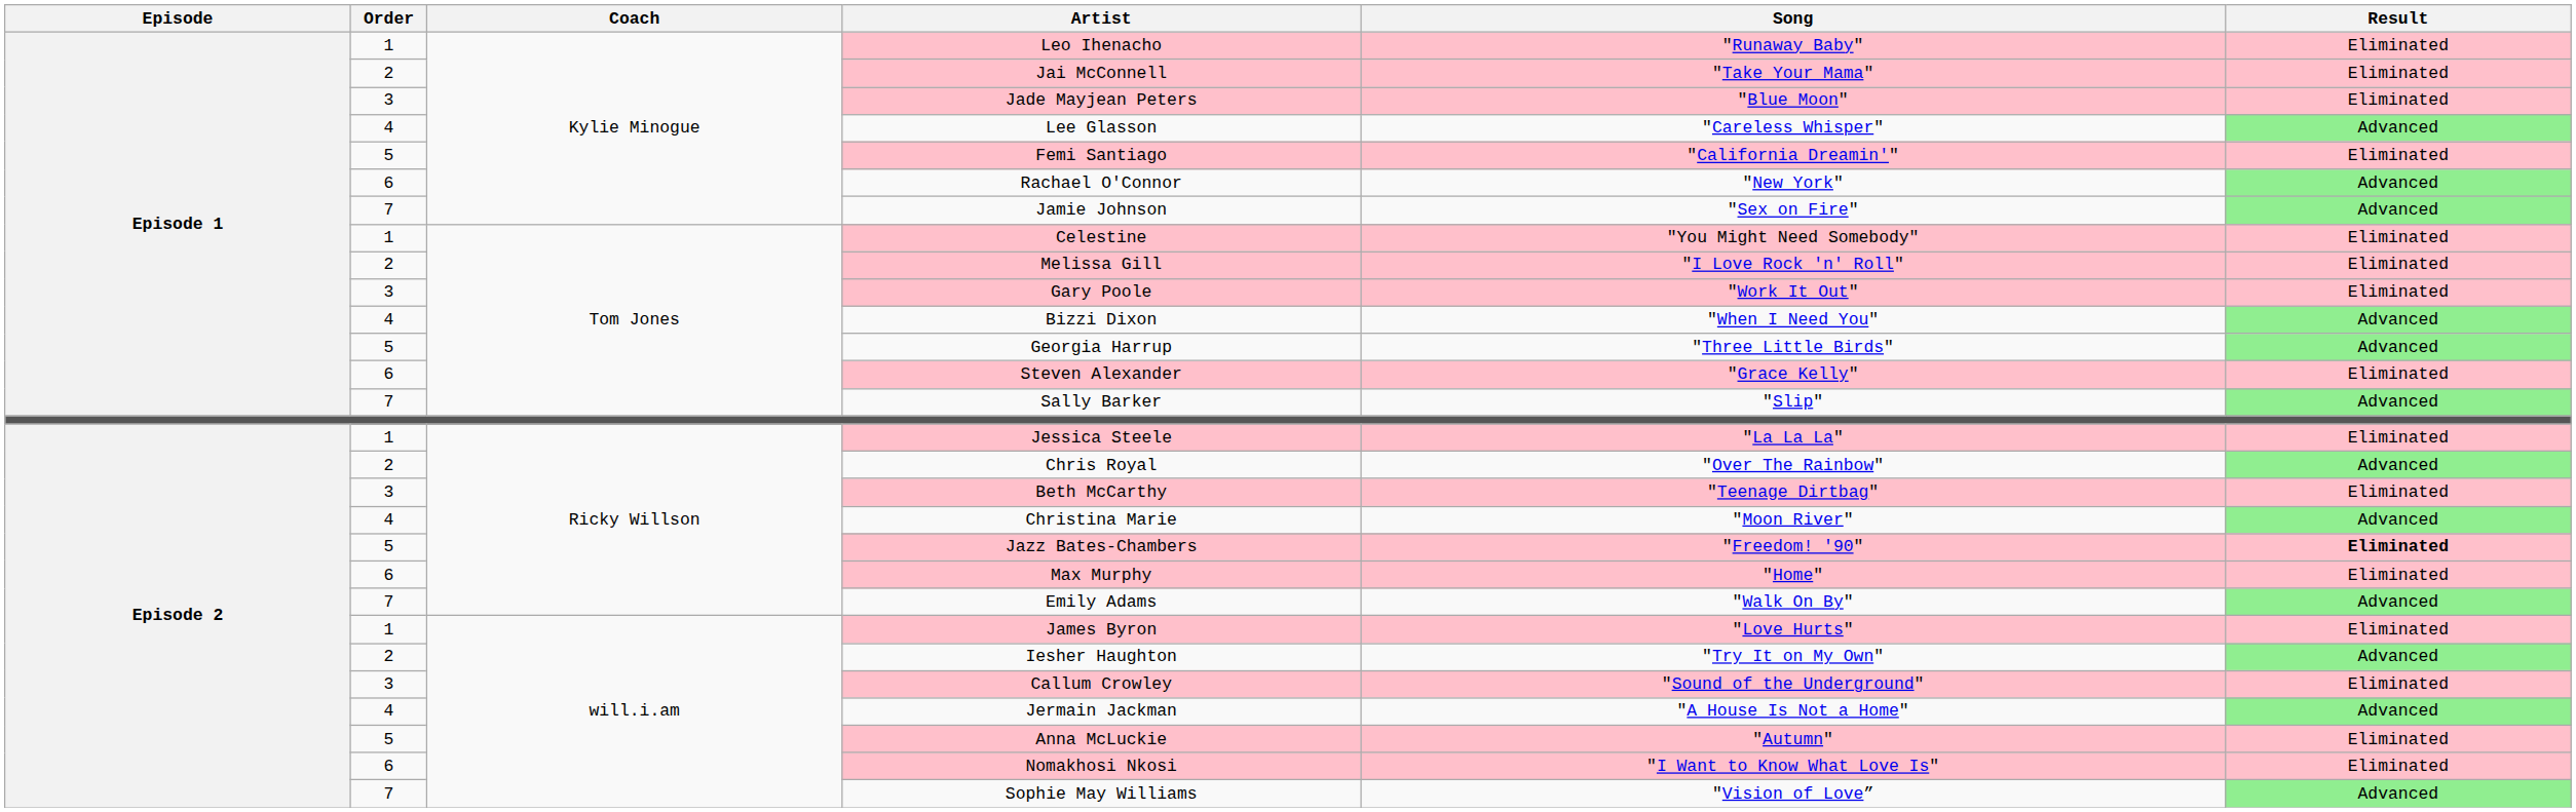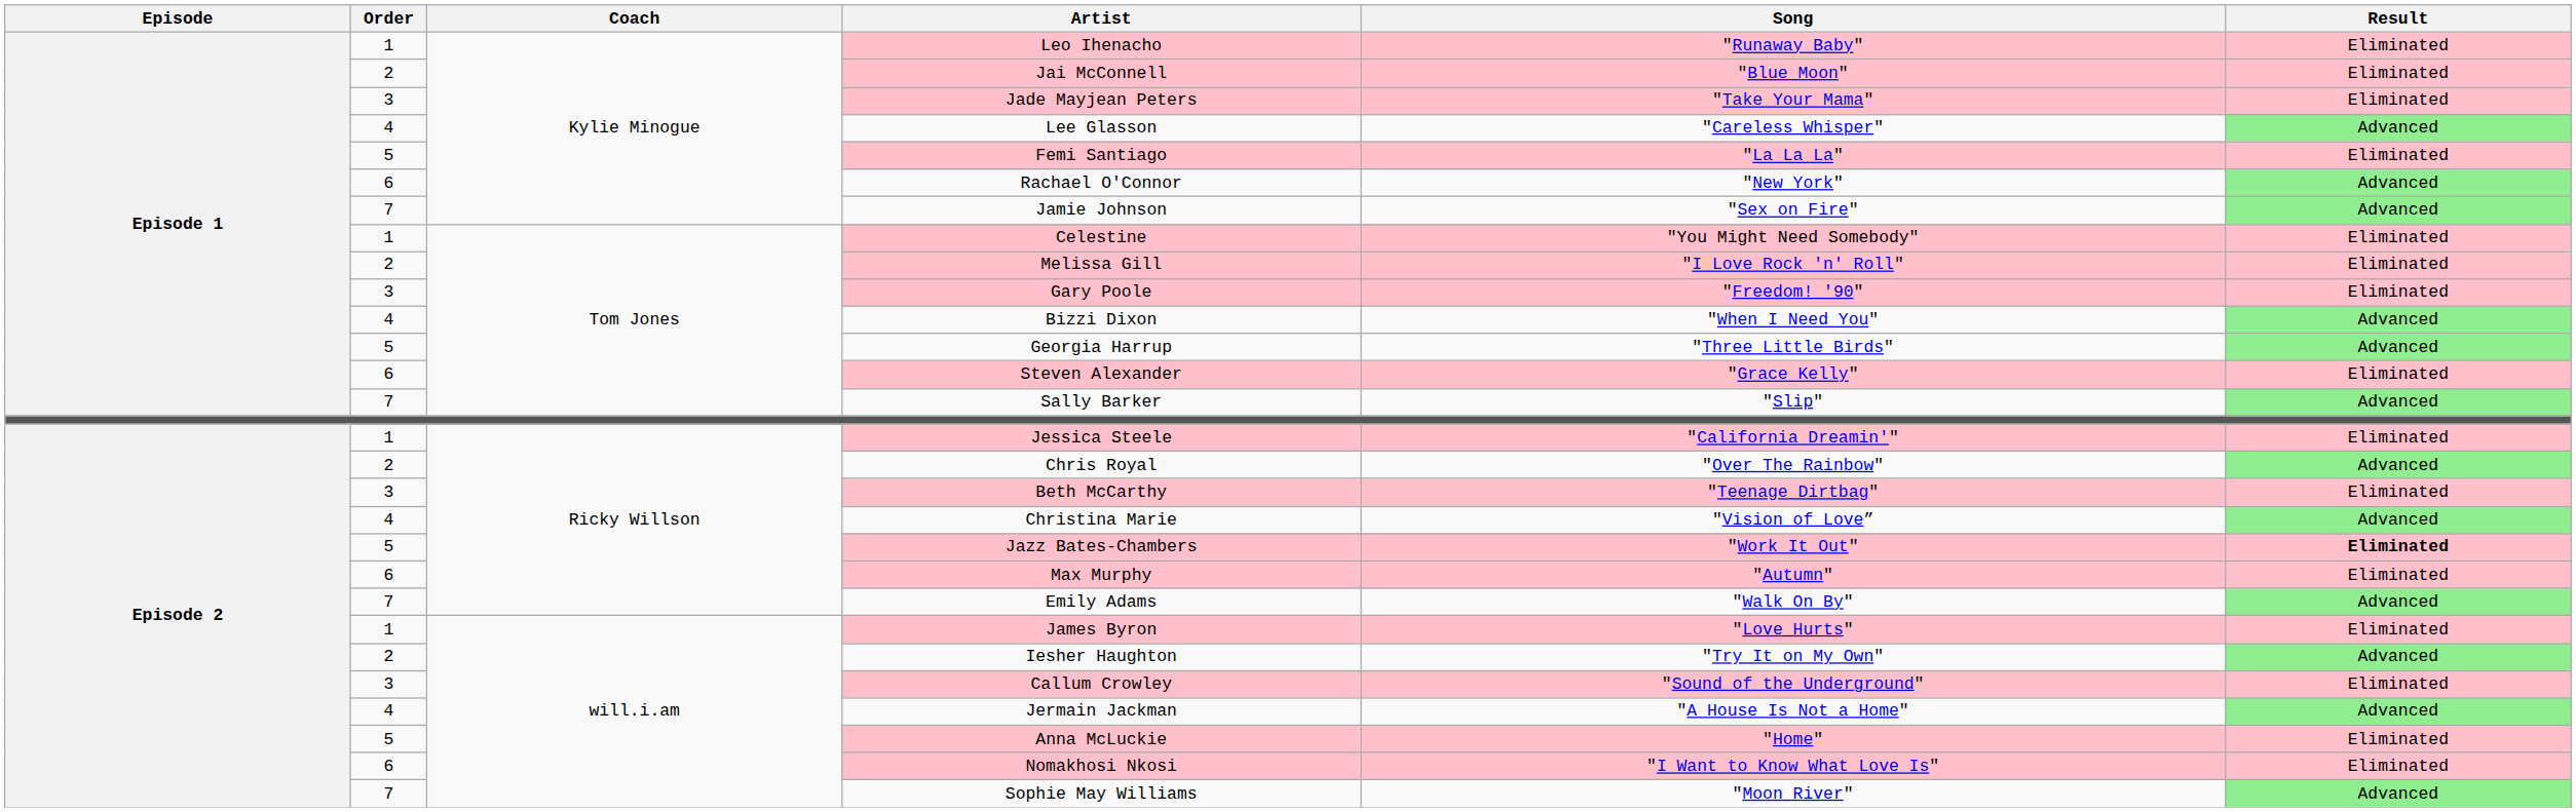Jai McConnell | Song: "Take Your Mama" -> "Blue Moon"
Jade Mayjean Peters | Song: "Blue Moon" -> "Take Your Mama"
Femi Santiago | Song: "California Dreamin'" -> "La La La"
Gary Poole | Song: "Work It Out" -> "Freedom! '90"
Jessica Steele | Song: "La La La" -> "California Dreamin'"
Christina Marie | Song: "Moon River" -> "Vision of Love”
Jazz Bates-Chambers | Song: "Freedom! '90" -> "Work It Out"
Max Murphy | Song: "Home" -> "Autumn"
Anna McLuckie | Song: "Autumn" -> "Home"
Sophie May Williams | Song: "Vision of Love” -> "Moon River"
